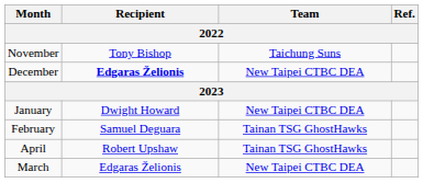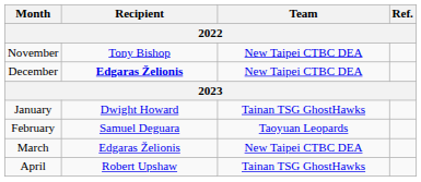November | Team: Taichung Suns -> New Taipei CTBC DEA
January | Team: New Taipei CTBC DEA -> Tainan TSG GhostHawks
February | Team: Tainan TSG GhostHawks -> Taoyuan Leopards
rows swapped: March <-> April
